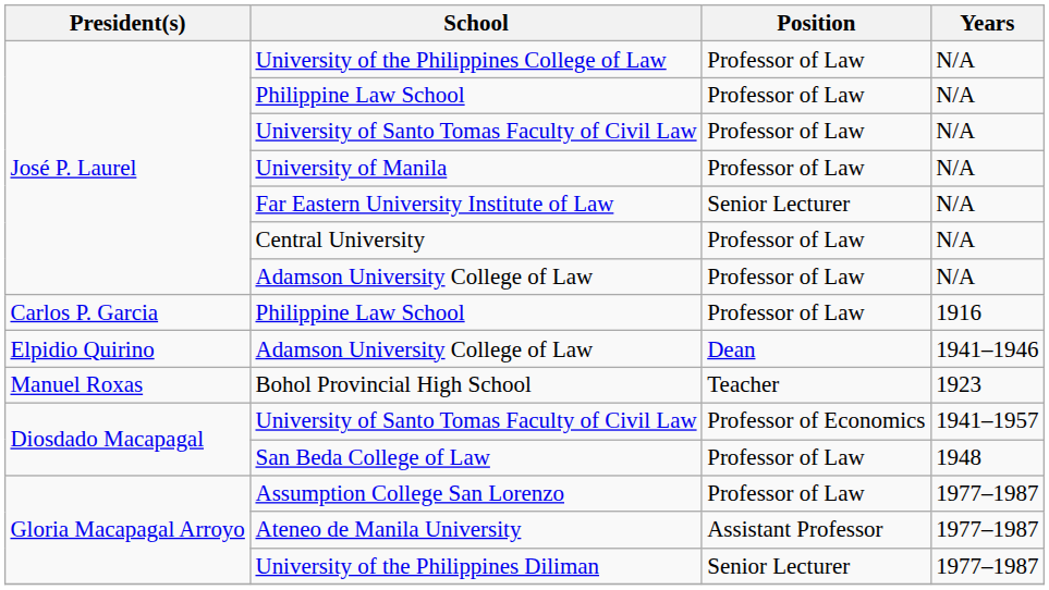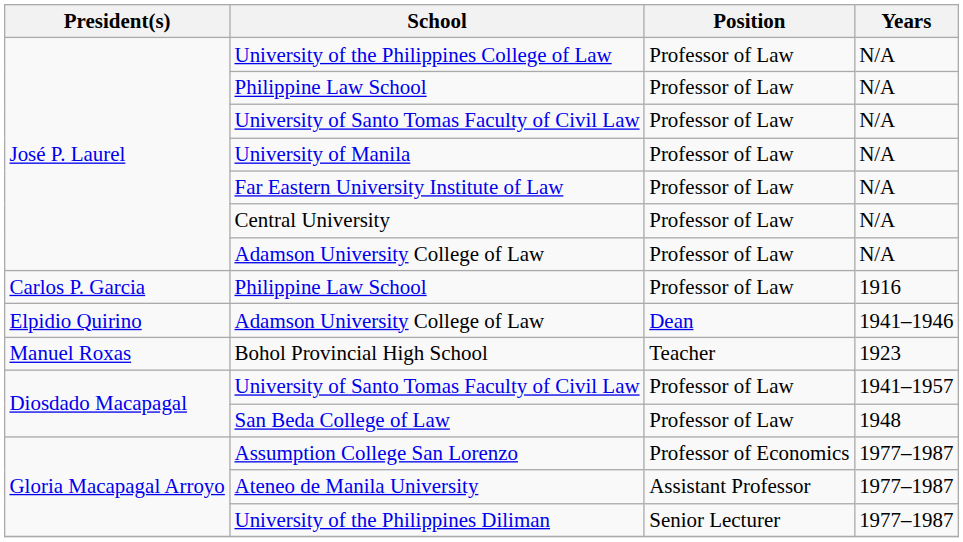Far Eastern University Institute of Law | Position: Senior Lecturer -> Professor of Law
University of Santo Tomas Faculty of Civil Law / 1941–1957 | Position: Professor of Economics -> Professor of Law
Assumption College San Lorenzo | Position: Professor of Law -> Professor of Economics
